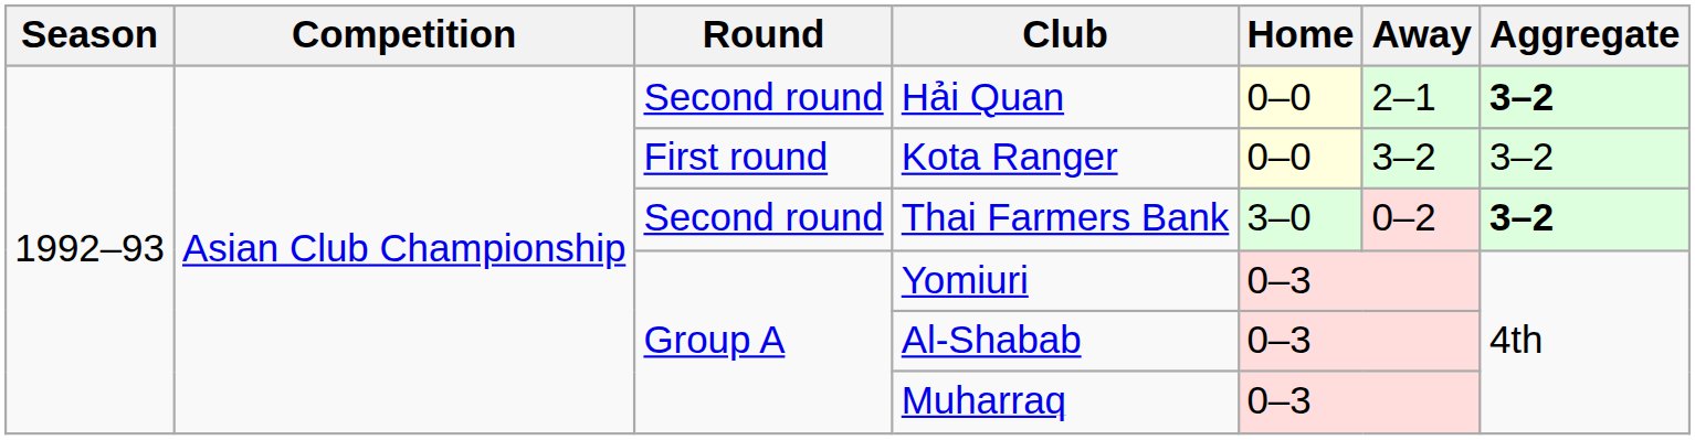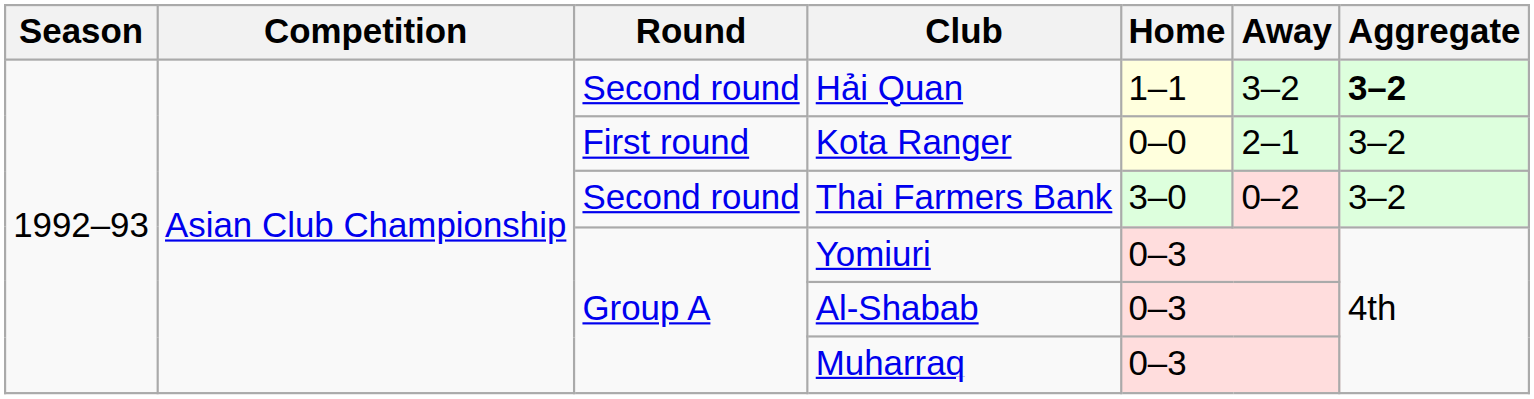Hải Quan | Home: 0–0 -> 1–1
Hải Quan | Away: 2–1 -> 3–2
Kota Ranger | Away: 3–2 -> 2–1
Thai Farmers Bank | Aggregate: bold -> normal
